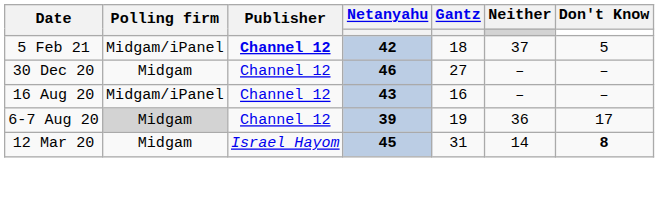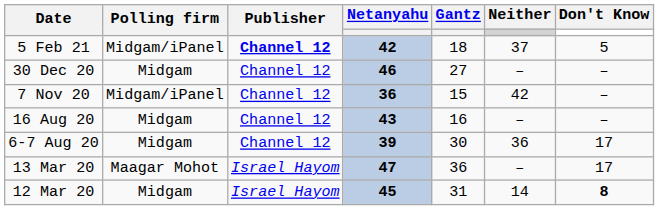+ row: 7 Nov 20 | Midgam/iPanel | Channel 12 | 36 | 15 | 42 | –
16 Aug 20 | Polling firm: Midgam/iPanel -> Midgam
6-7 Aug 20 | Polling firm: lightgrey background -> no background
6-7 Aug 20 | Gantz: 19 -> 30
+ row: 13 Mar 20 | Maagar Mohot | Israel Hayom | 47 | 36 | – | 17
